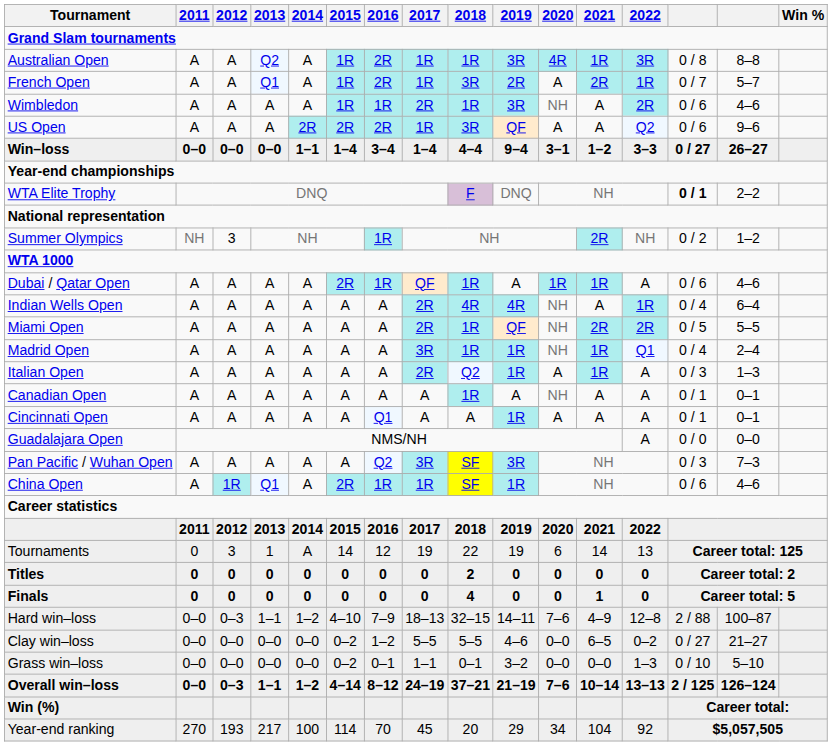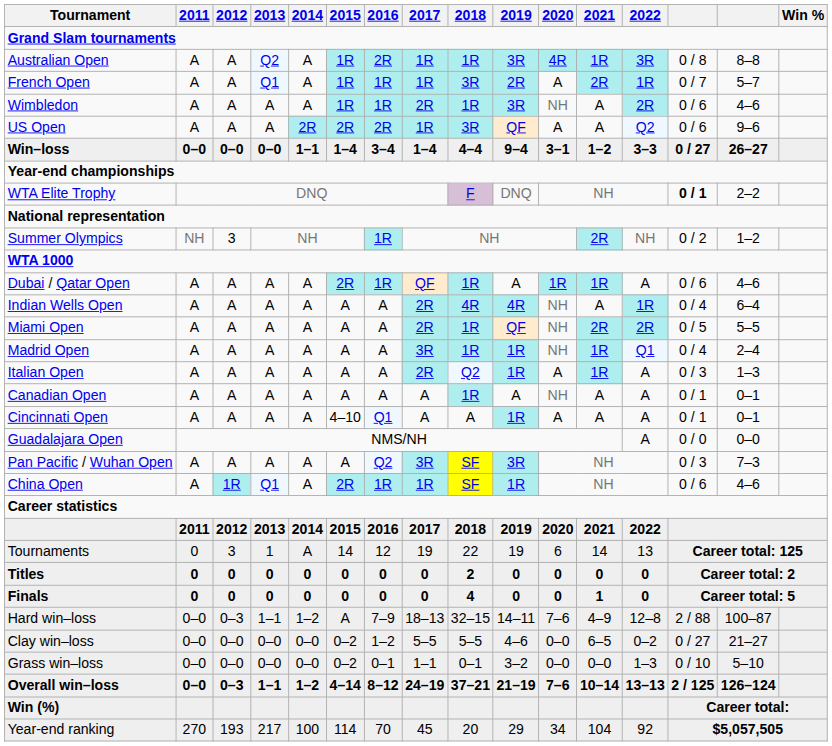French Open | 2016: 2R -> 1R
Cincinnati Open | 2015: A -> 4–10
Hard win–loss | 2015: 4–10 -> A
